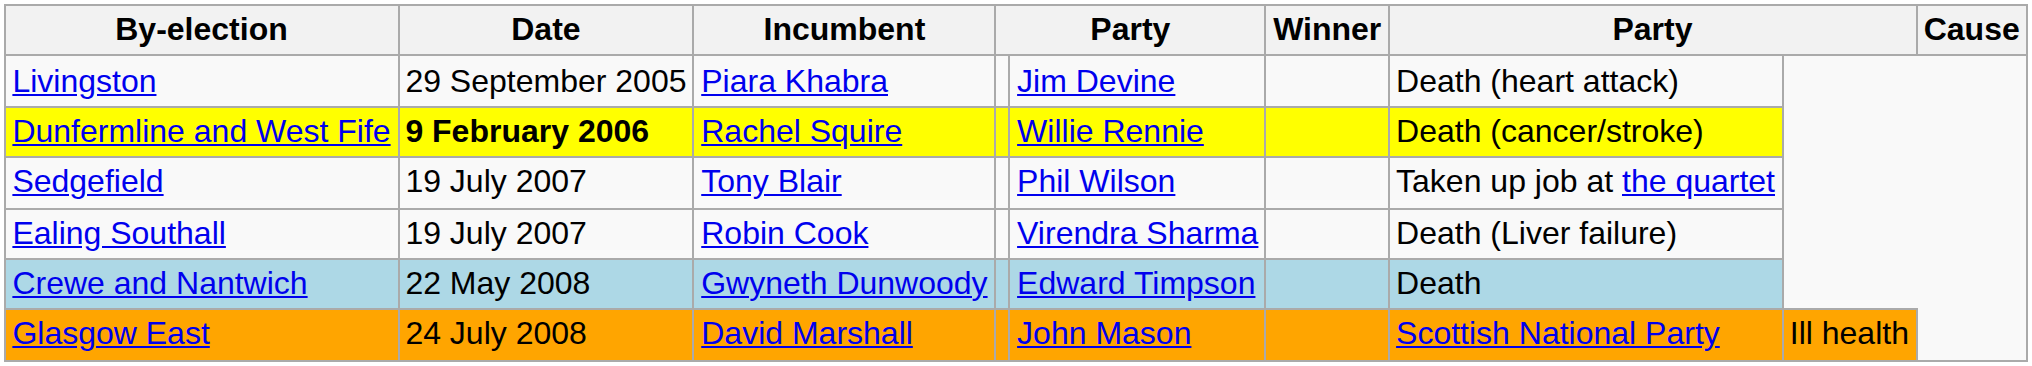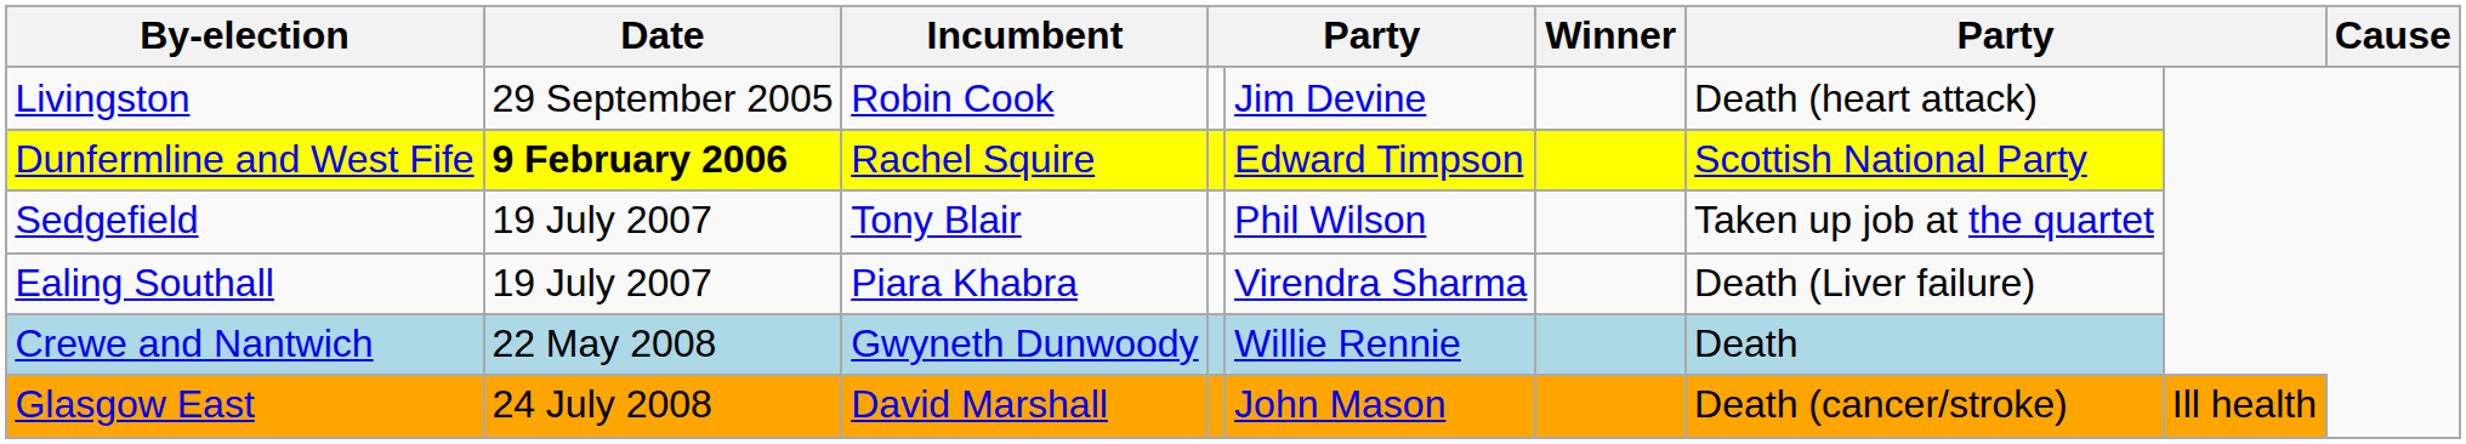Livingston | Incumbent: Piara Khabra -> Robin Cook
Dunfermline and West Fife | column 5: Willie Rennie -> Edward Timpson
Dunfermline and West Fife | column 7: Death (cancer/stroke) -> Scottish National Party
Ealing Southall | Incumbent: Robin Cook -> Piara Khabra
Crewe and Nantwich | column 5: Edward Timpson -> Willie Rennie
Glasgow East | column 7: Scottish National Party -> Death (cancer/stroke)
